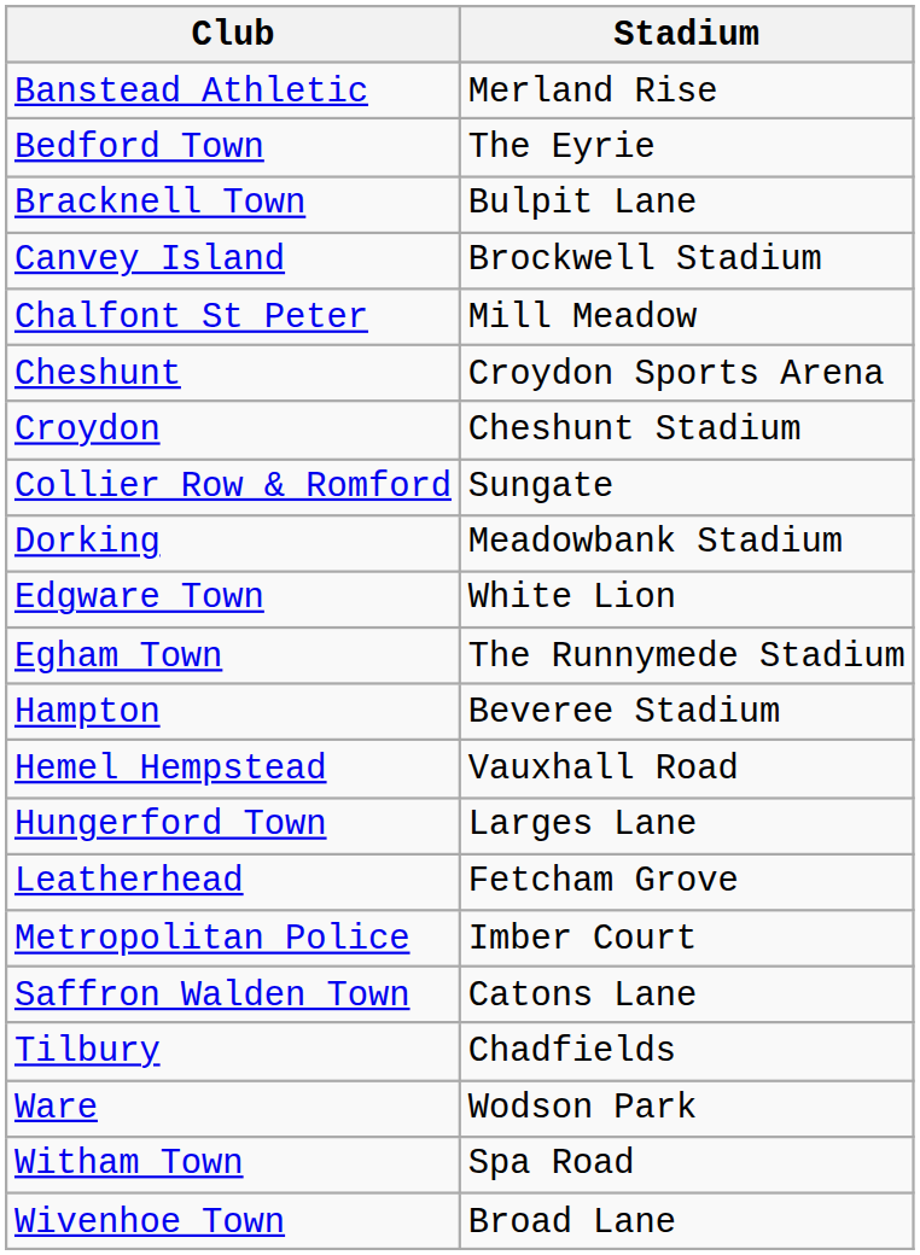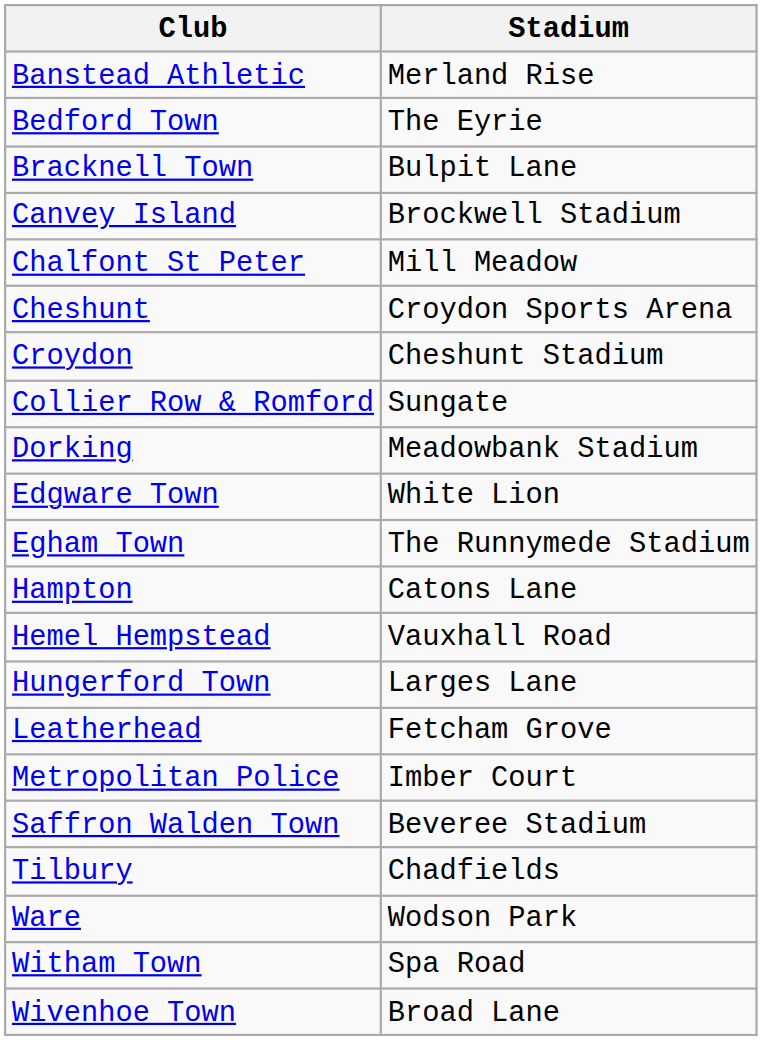Hampton | Stadium: Beveree Stadium -> Catons Lane
Saffron Walden Town | Stadium: Catons Lane -> Beveree Stadium
